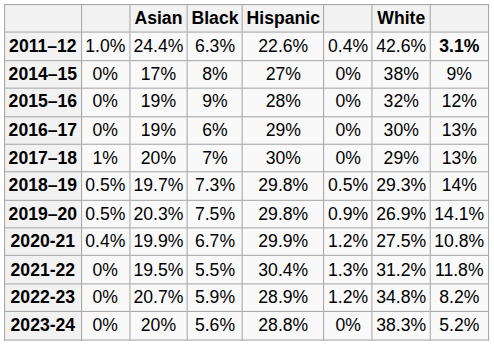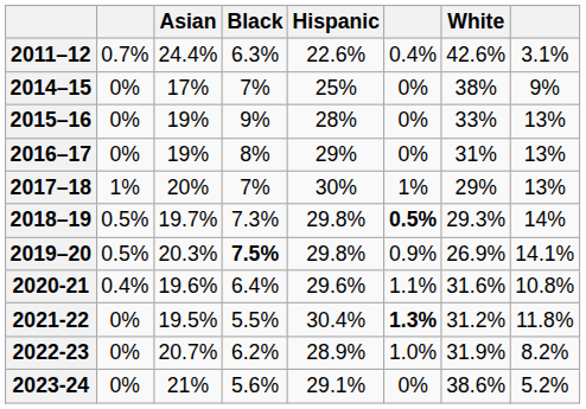2011–12 | column 2: 1.0% -> 0.7%
2011–12 | column 8: bold -> normal
2014–15 | Black: 8% -> 7%
2014–15 | Hispanic: 27% -> 25%
2015–16 | White: 32% -> 33%
2015–16 | column 8: 12% -> 13%
2016–17 | Black: 6% -> 8%
2016–17 | White: 30% -> 31%
2017–18 | column 6: 0% -> 1%
2018–19 | column 6: normal -> bold
2019–20 | Black: normal -> bold
2020-21 | Asian: 19.9% -> 19.6%
2020-21 | Black: 6.7% -> 6.4%
2020-21 | Hispanic: 29.9% -> 29.6%
2020-21 | column 6: 1.2% -> 1.1%
2020-21 | White: 27.5% -> 31.6%
2021-22 | column 6: normal -> bold
2022-23 | Black: 5.9% -> 6.2%
2022-23 | column 6: 1.2% -> 1.0%
2022-23 | White: 34.8% -> 31.9%
2023-24 | Asian: 20% -> 21%
2023-24 | Hispanic: 28.8% -> 29.1%
2023-24 | White: 38.3% -> 38.6%
